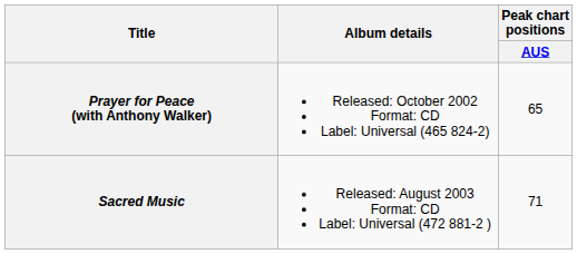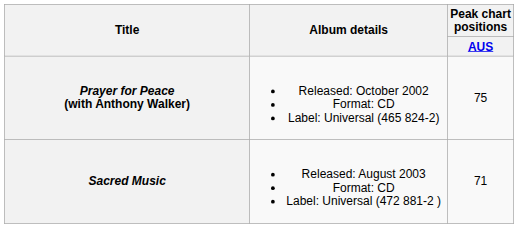Prayer for Peace (with Anthony Walker) | Peak chart positions / AUS: 65 -> 75
